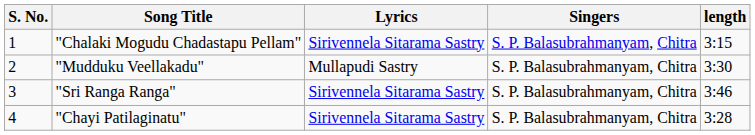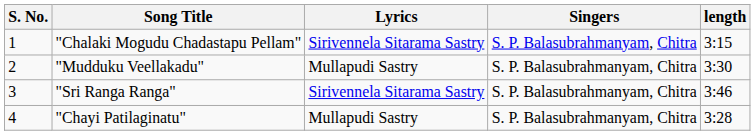"Chayi Patilaginatu" | Lyrics: Sirivennela Sitarama Sastry -> Mullapudi Sastry
